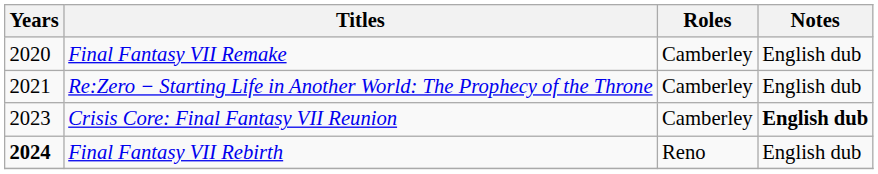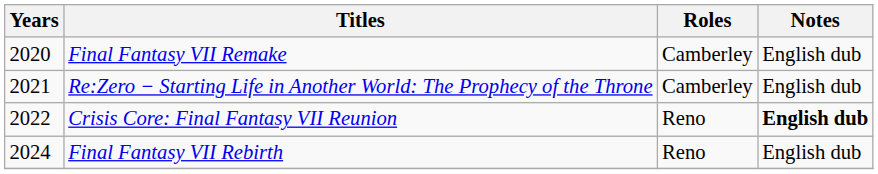Crisis Core: Final Fantasy VII Reunion | Years: 2023 -> 2022
Crisis Core: Final Fantasy VII Reunion | Roles: Camberley -> Reno
Final Fantasy VII Rebirth | Years: bold -> normal
